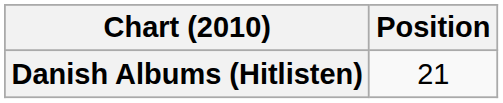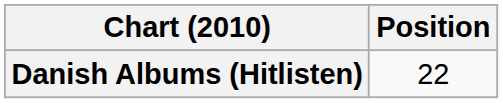Danish Albums (Hitlisten) | Position: 21 -> 22
